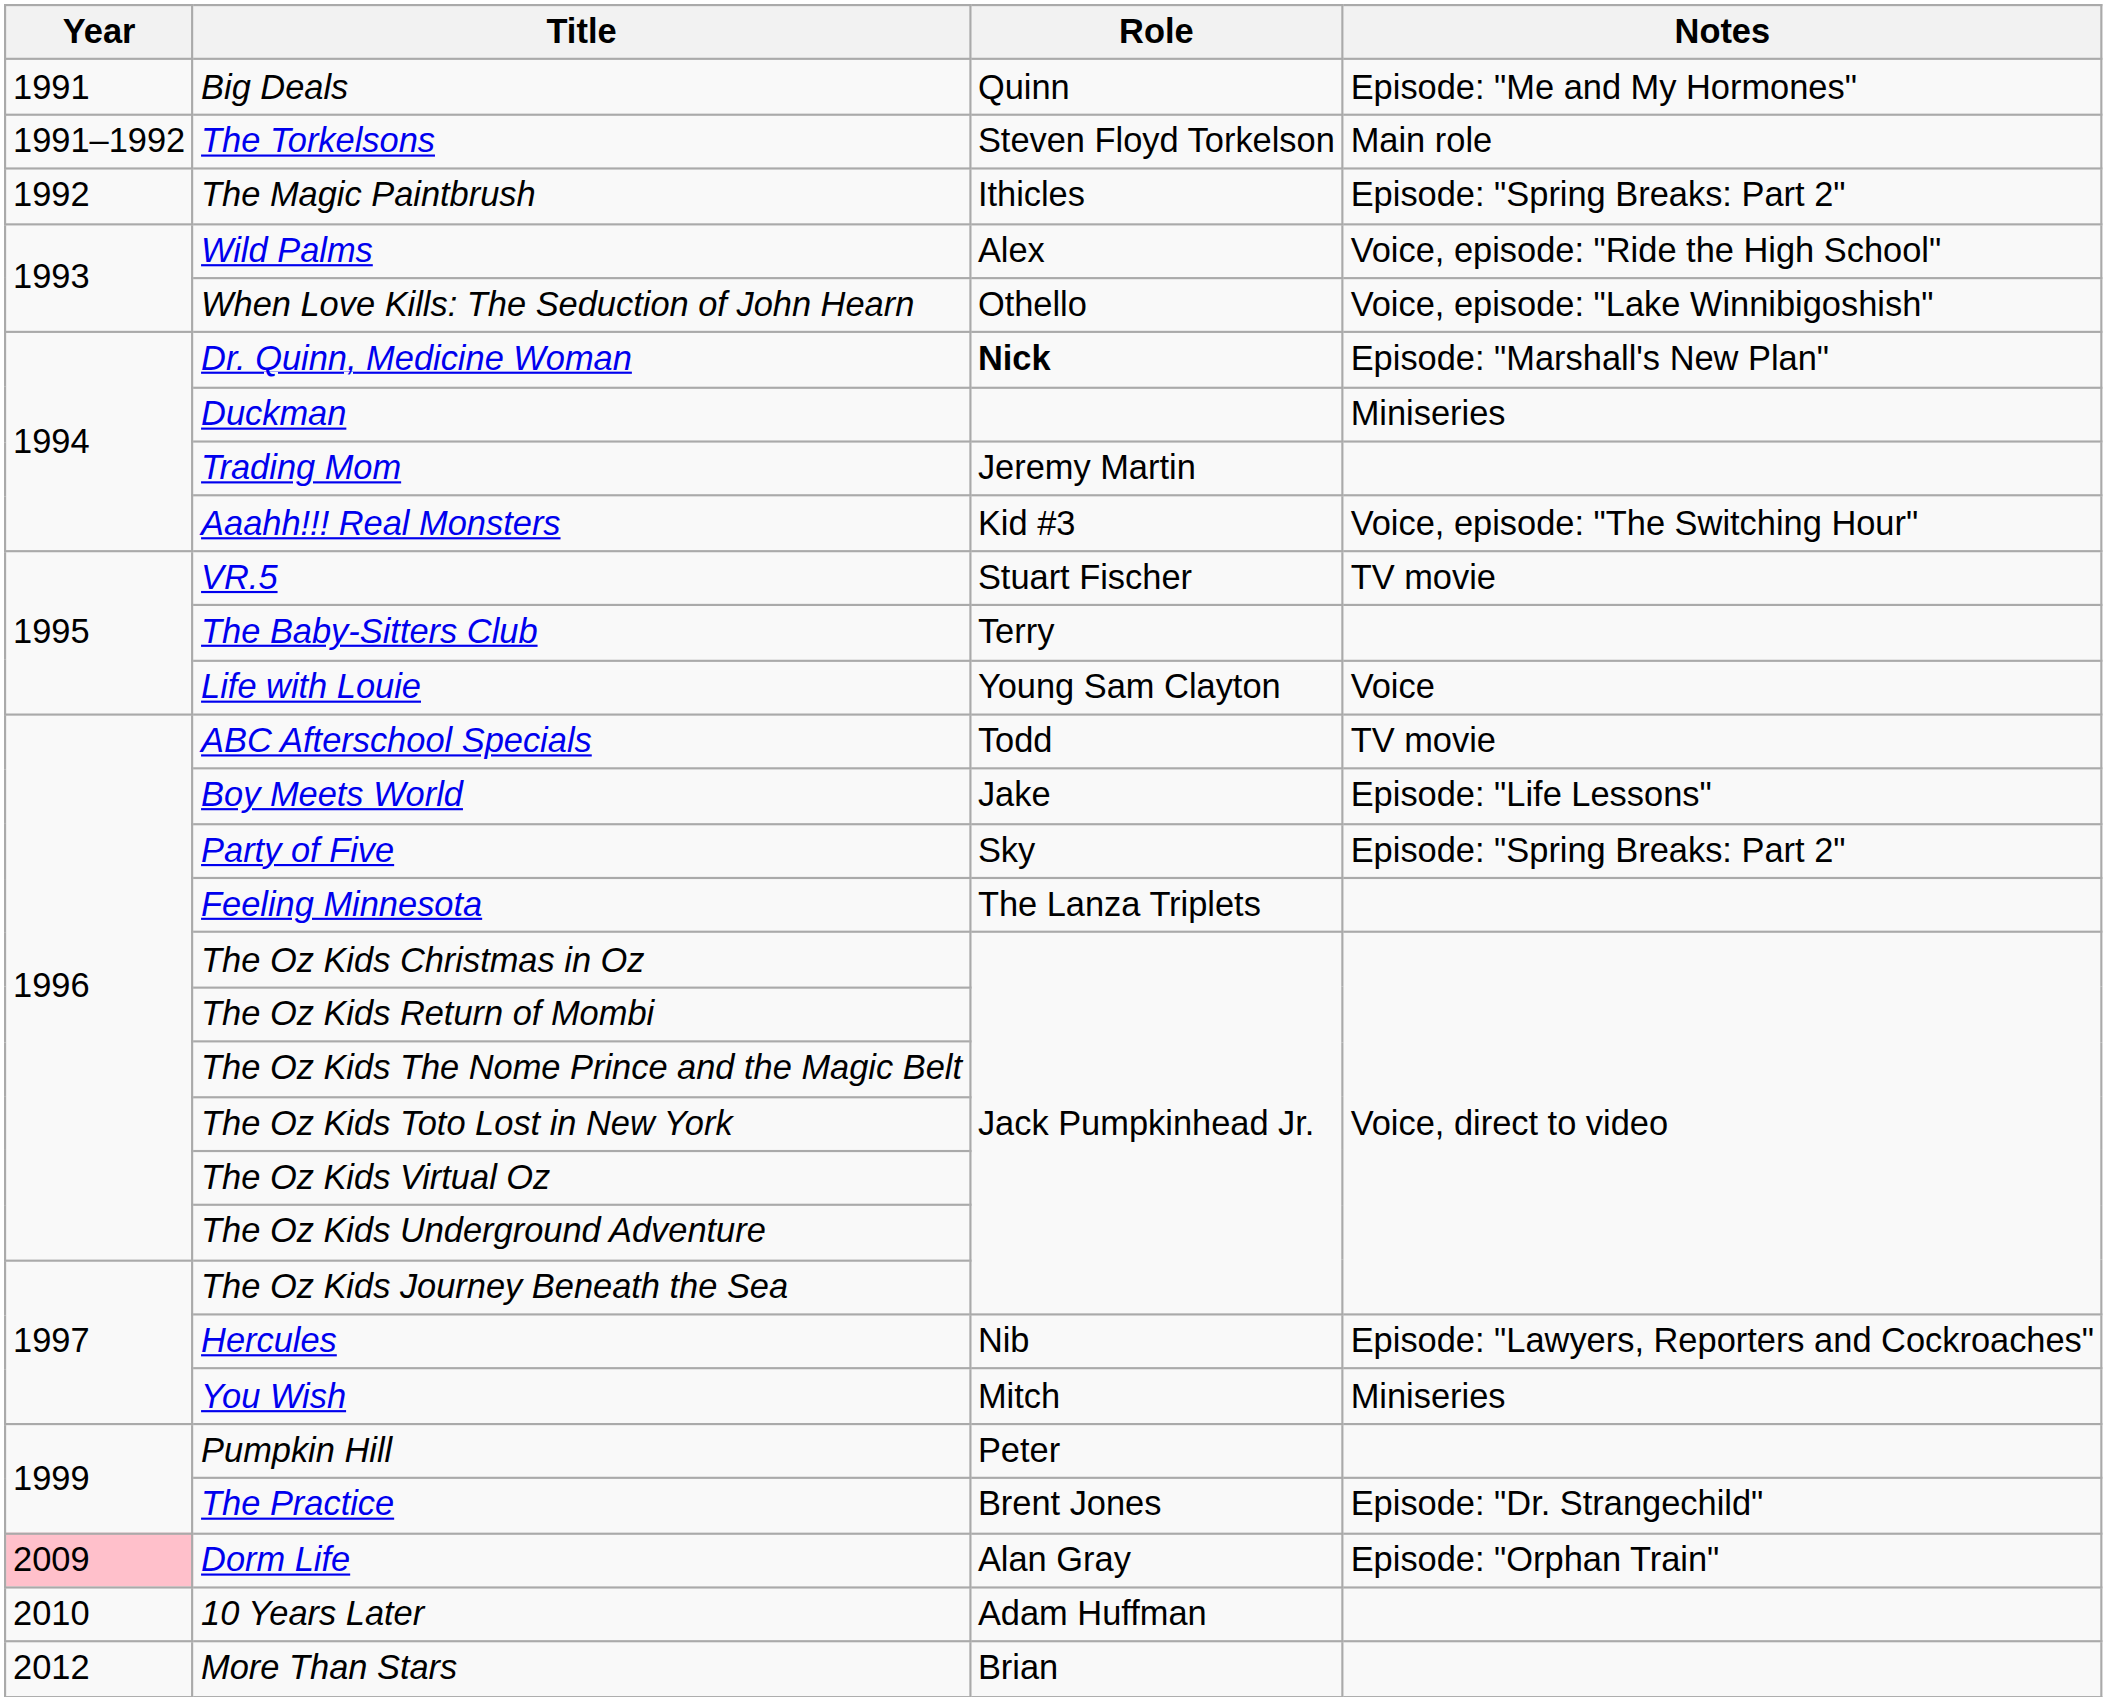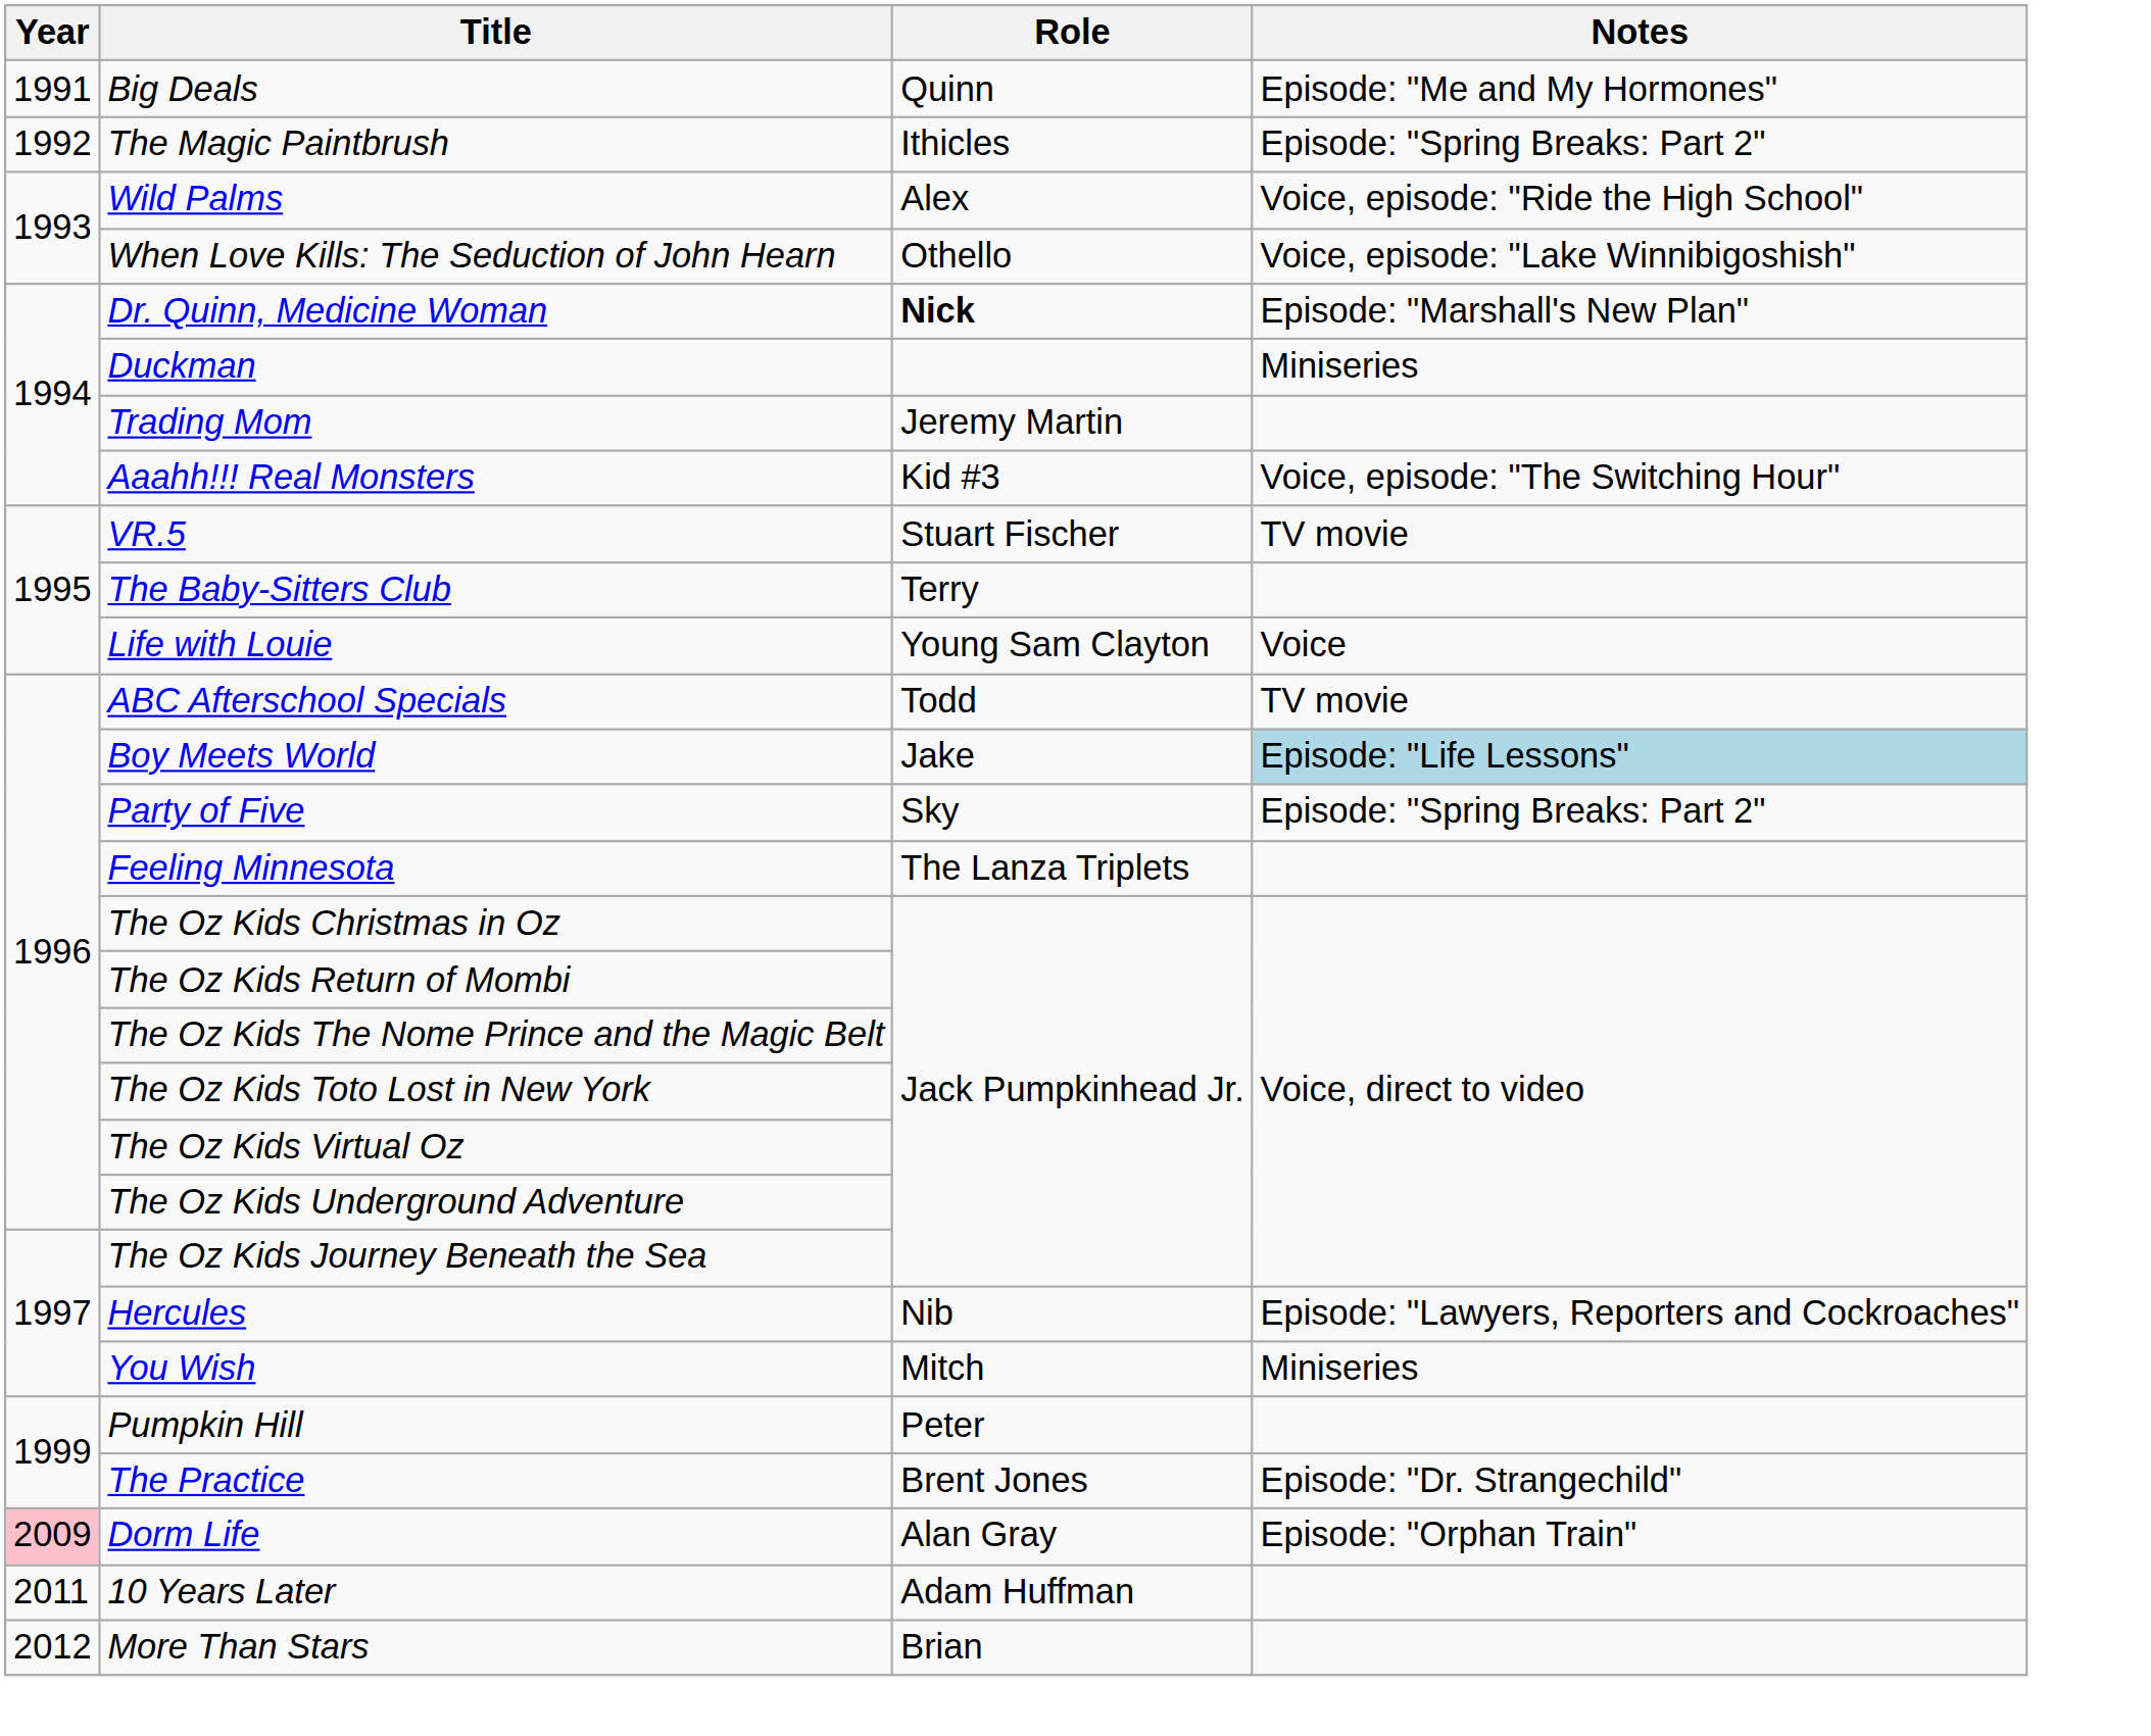- row: 1991–1992 | The Torkelsons | Steven Floyd Torkelson | Main role
Boy Meets World | Notes: no background -> lightblue background
10 Years Later | Year: 2010 -> 2011
